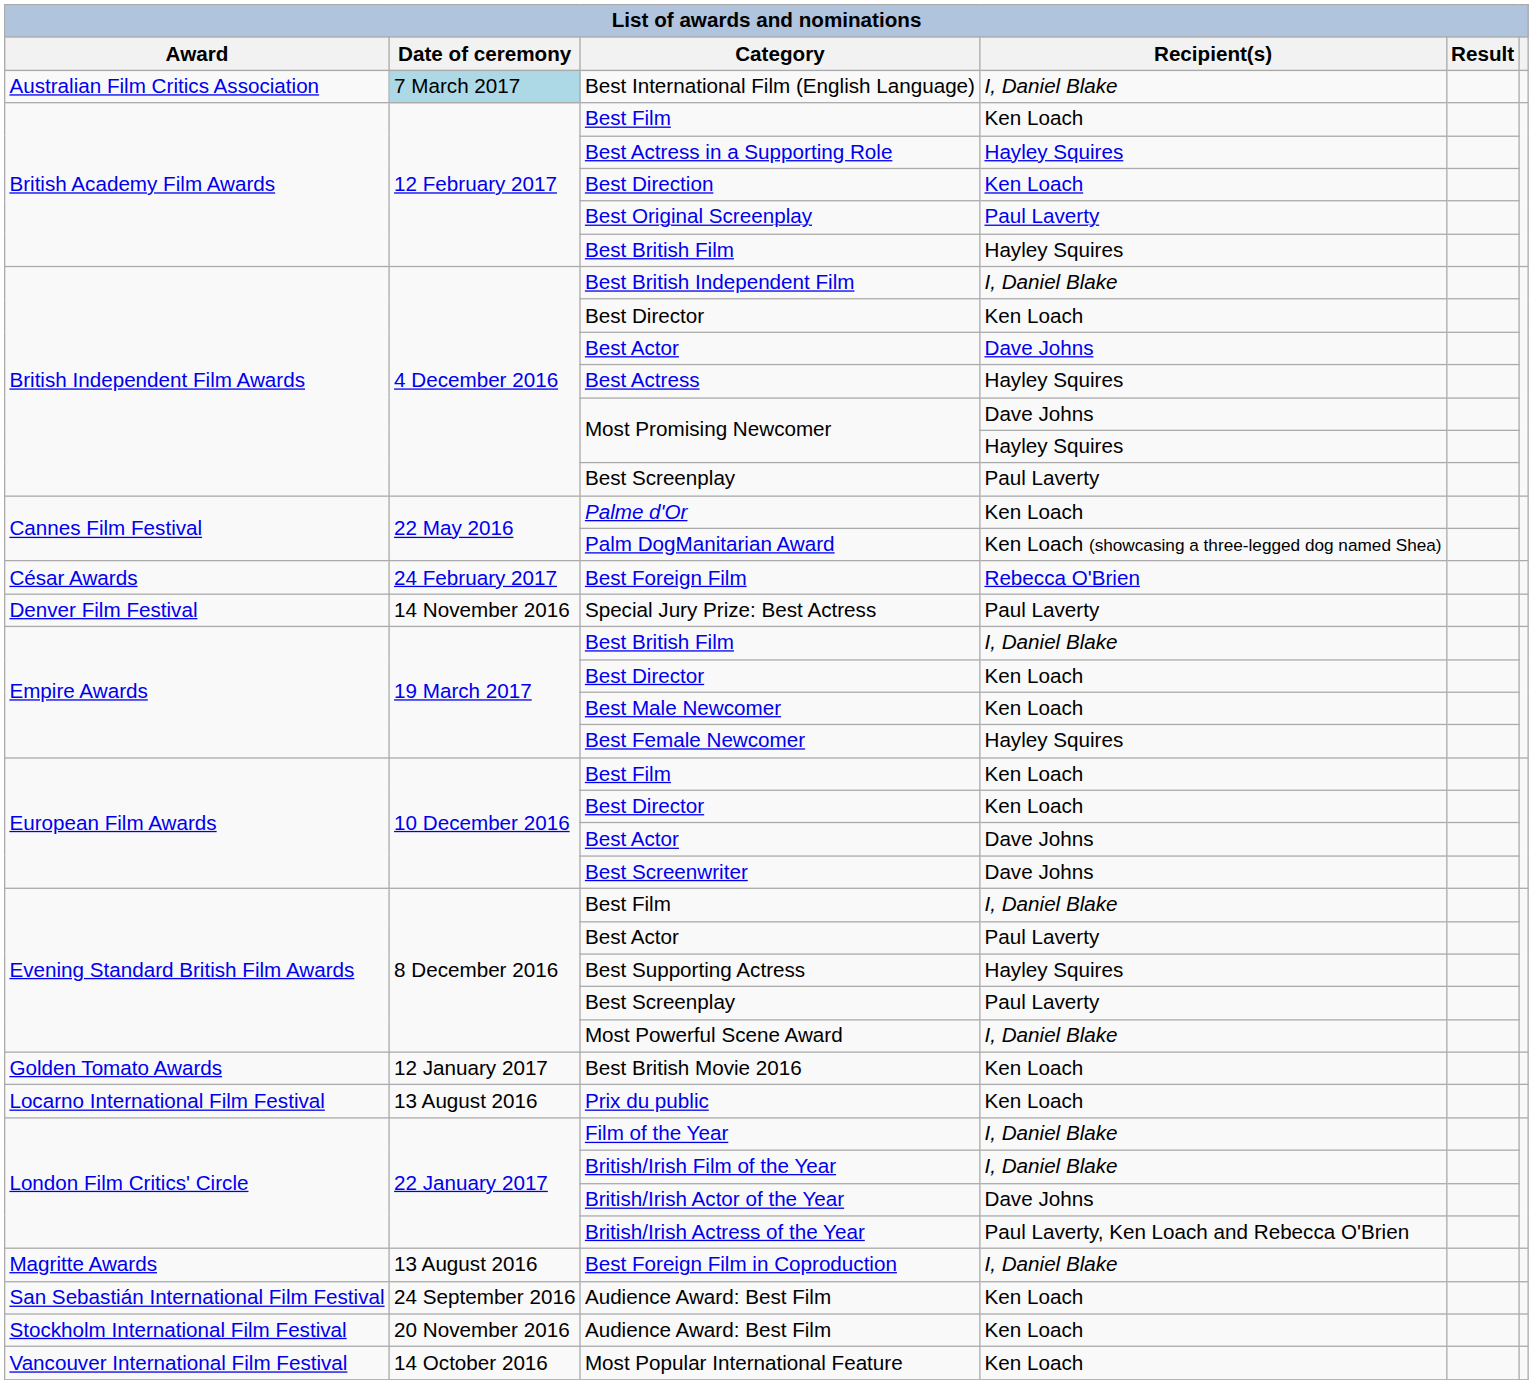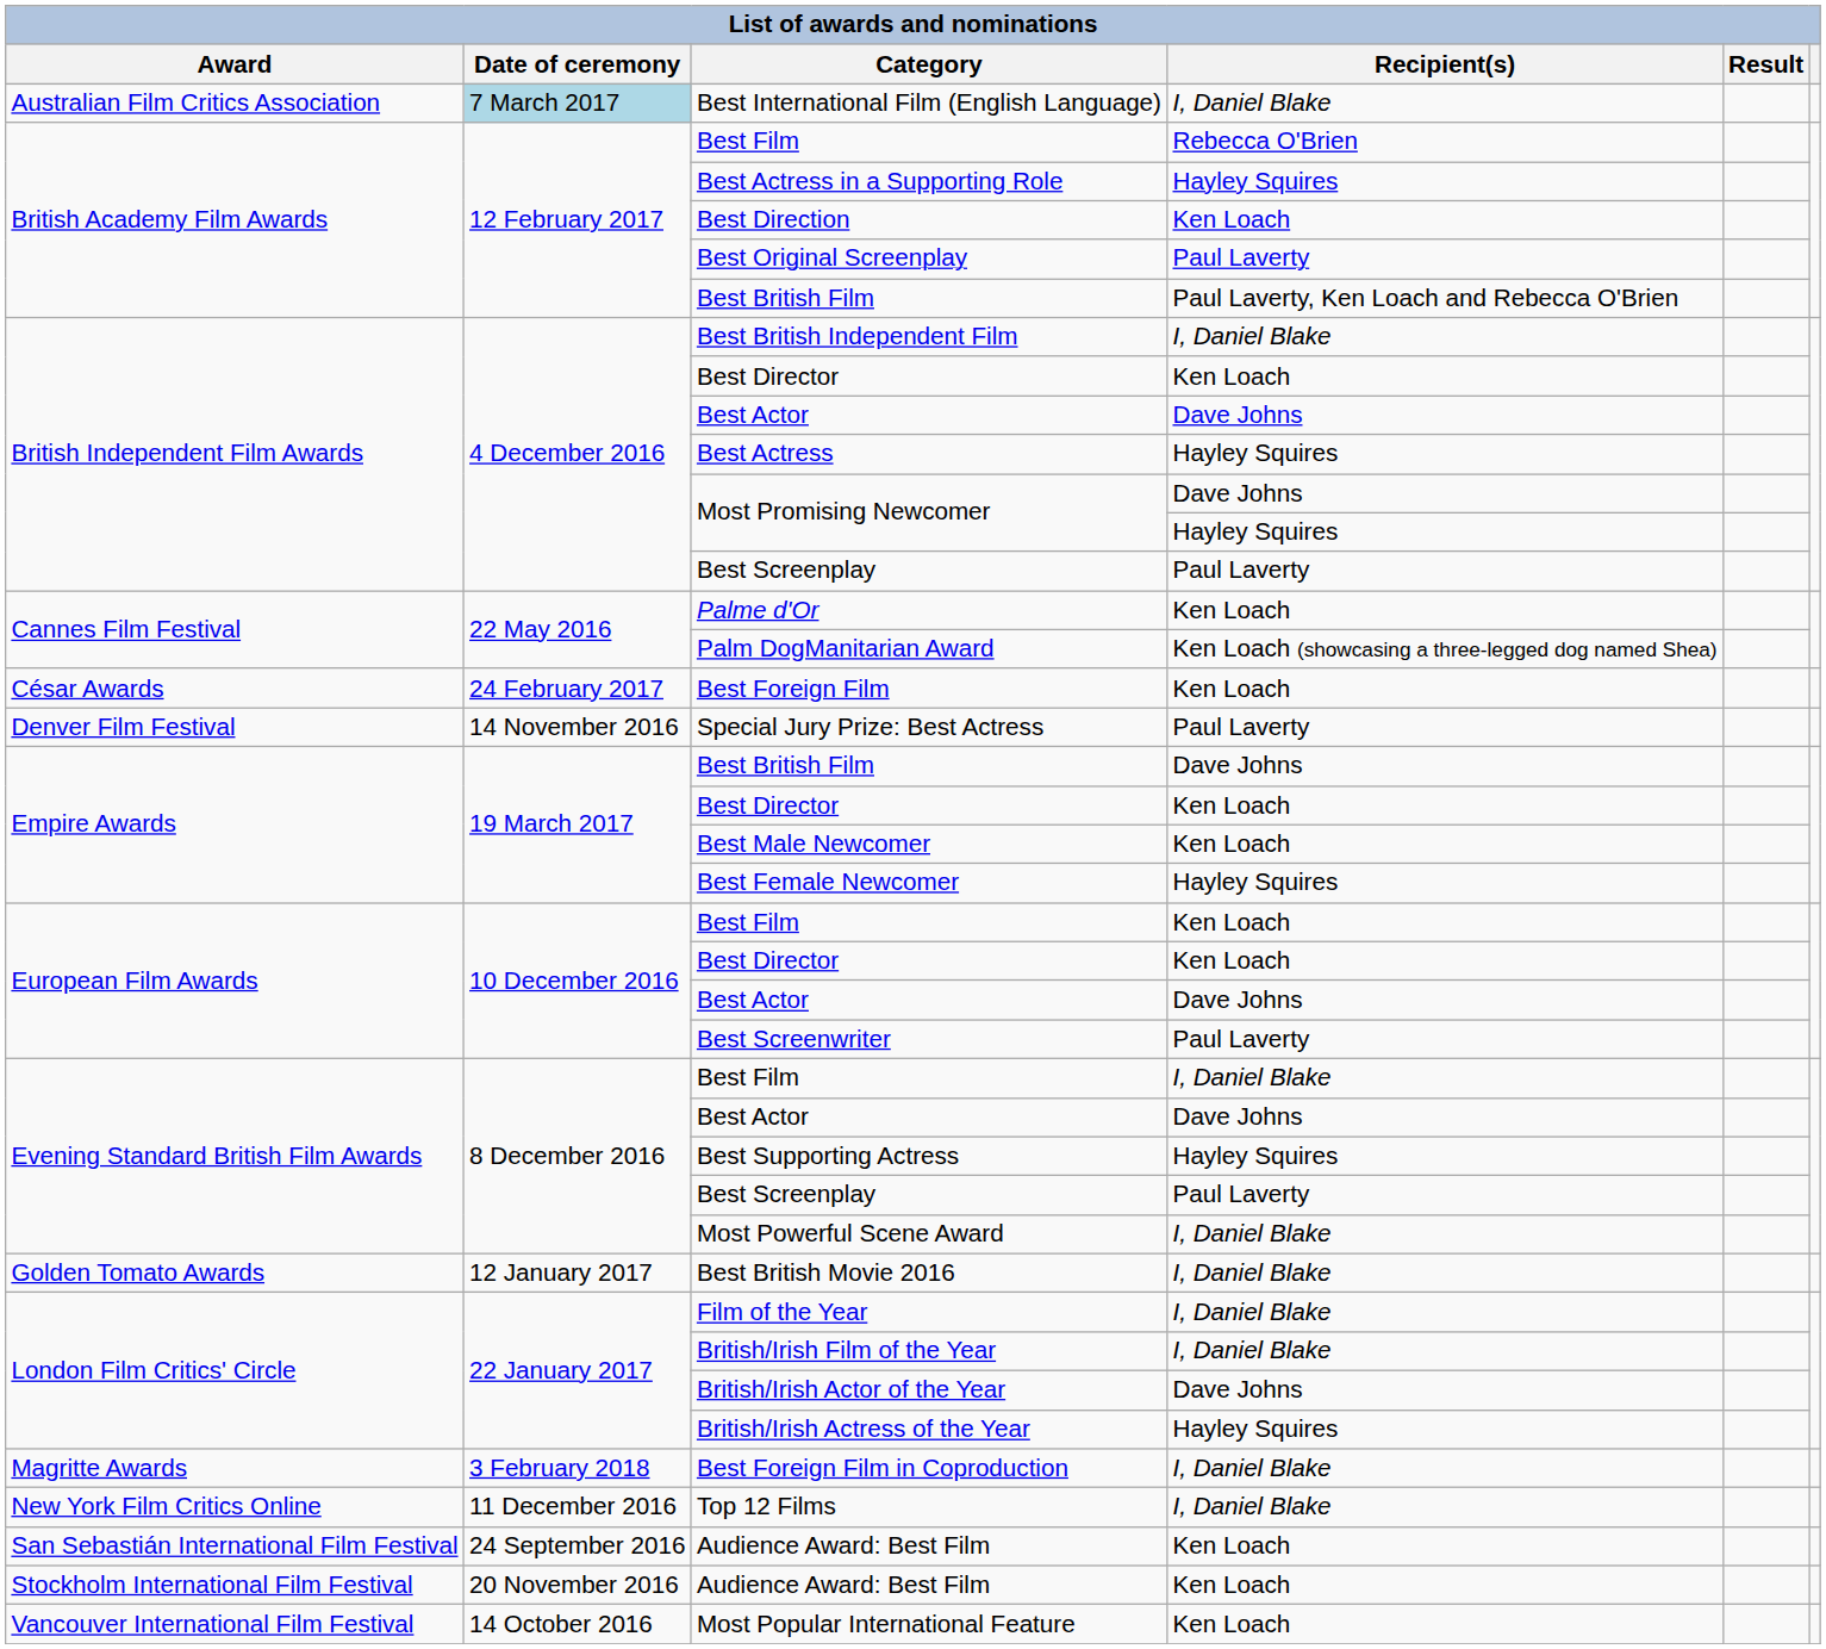British Academy Film Awards / Best Film | Recipient(s): Ken Loach -> Rebecca O'Brien
British Academy Film Awards / Best British Film | Recipient(s): Hayley Squires -> Paul Laverty, Ken Loach and Rebecca O'Brien
Best Foreign Film | Recipient(s): Rebecca O'Brien -> Ken Loach
Empire Awards / Best British Film | Recipient(s): I, Daniel Blake -> Dave Johns
Best Screenwriter | Recipient(s): Dave Johns -> Paul Laverty
Evening Standard British Film Awards / Best Actor | Recipient(s): Paul Laverty -> Dave Johns
Best British Movie 2016 | Recipient(s): Ken Loach -> I, Daniel Blake
- row: Locarno International Film Festival | 13 August 2016 | Prix du public | Ken Loach
British/Irish Actress of the Year | Recipient(s): Paul Laverty, Ken Loach and Rebecca O'Brien -> Hayley Squires
Best Foreign Film in Coproduction | Date of ceremony: 13 August 2016 -> 3 February 2018
+ row: New York Film Critics Online | 11 December 2016 | Top 12 Films | I, Daniel Blake
